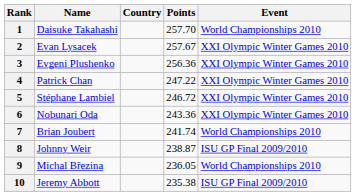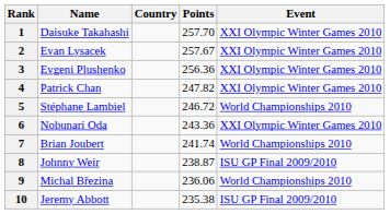1 | Event: World Championships 2010 -> XXI Olympic Winter Games 2010
4 | Points: 247.22 -> 247.82
5 | Event: XXI Olympic Winter Games 2010 -> World Championships 2010
9 | Points: 236.05 -> 236.06
